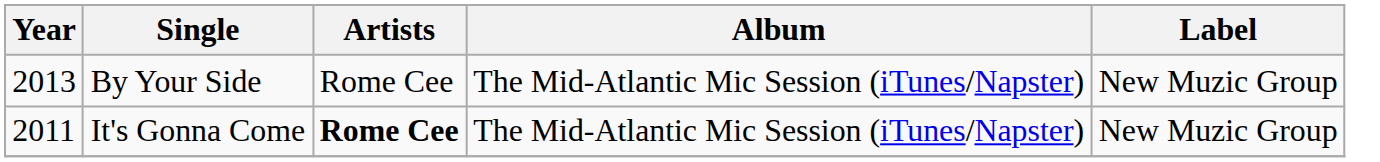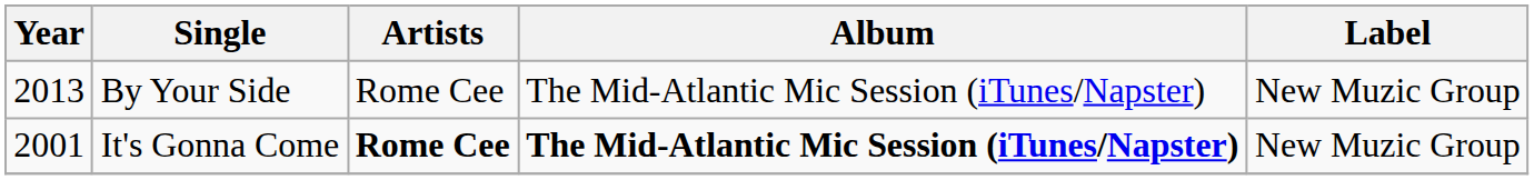It's Gonna Come | Year: 2011 -> 2001
It's Gonna Come | Album: normal -> bold
